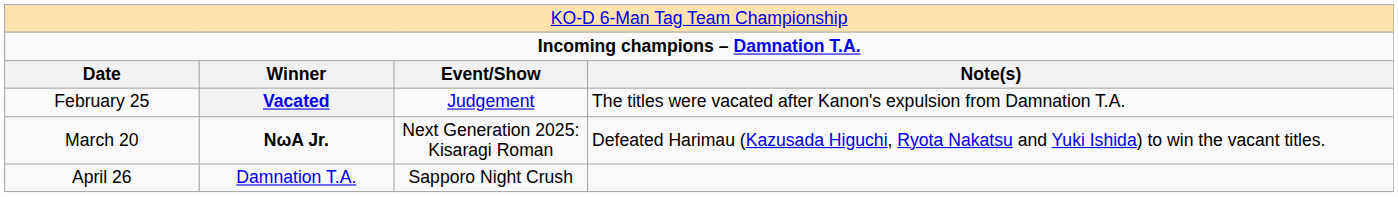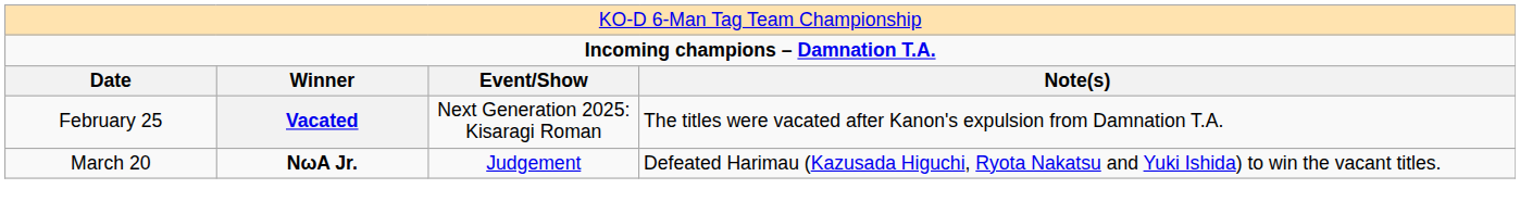February 25 | column 3: Judgement -> Next Generation 2025: Kisaragi Roman
March 20 | column 3: Next Generation 2025: Kisaragi Roman -> Judgement
- row: April 26 | Damnation T.A. | Sapporo Night Crush
